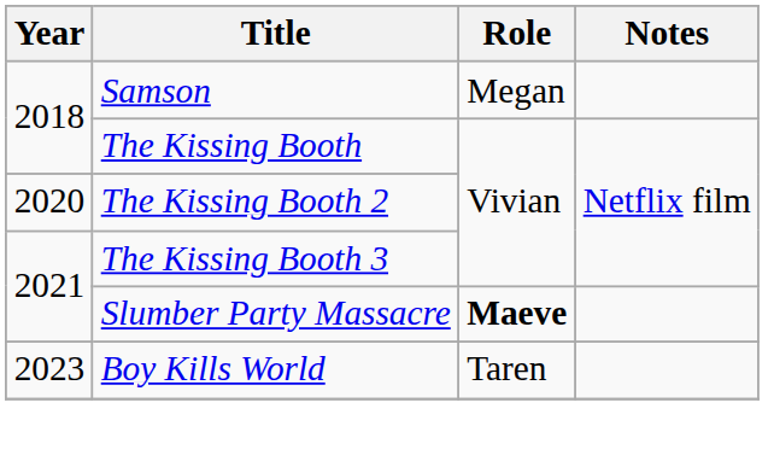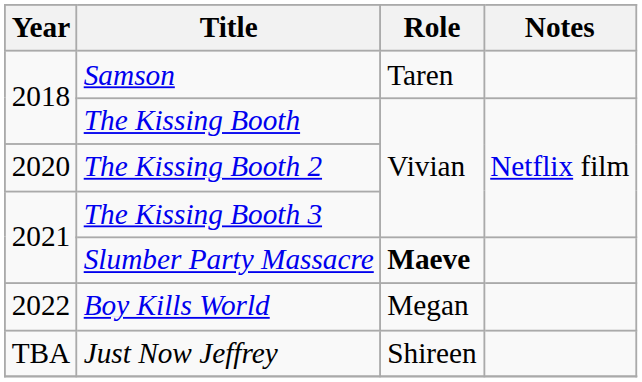Samson | Role: Megan -> Taren
Boy Kills World | Year: 2023 -> 2022
Boy Kills World | Role: Taren -> Megan
+ row: TBA | Just Now Jeffrey | Shireen
